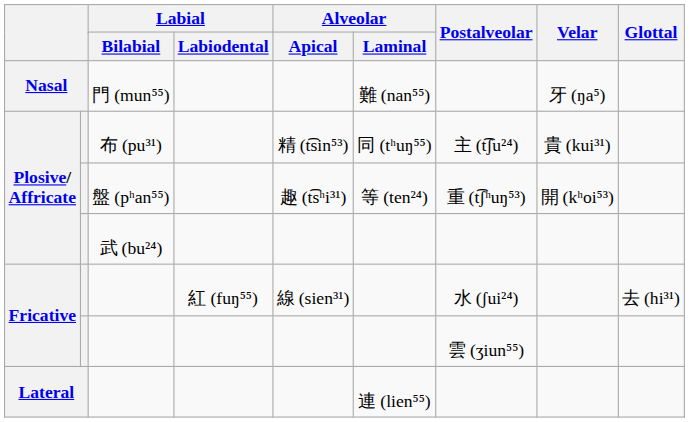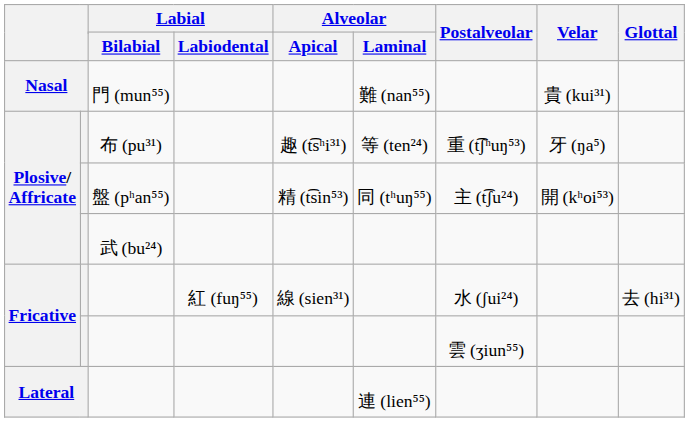門 (mun⁵⁵) | Velar: 牙 (ŋa⁵) -> 貴 (kui³¹)
布 (pu³¹) | Alveolar / Apical: 精 (t͡sin⁵³) -> 趣 (t͡sʰi³¹)
布 (pu³¹) | Alveolar / Laminal: 同 (tʰuŋ⁵⁵) -> 等 (ten²⁴)
布 (pu³¹) | Postalveolar: 主 (t͡ʃu²⁴) -> 重 (t͡ʃʰuŋ⁵³)
布 (pu³¹) | Velar: 貴 (kui³¹) -> 牙 (ŋa⁵)
盤 (pʰan⁵⁵) | Alveolar / Apical: 趣 (t͡sʰi³¹) -> 精 (t͡sin⁵³)
盤 (pʰan⁵⁵) | Alveolar / Laminal: 等 (ten²⁴) -> 同 (tʰuŋ⁵⁵)
盤 (pʰan⁵⁵) | Postalveolar: 重 (t͡ʃʰuŋ⁵³) -> 主 (t͡ʃu²⁴)
